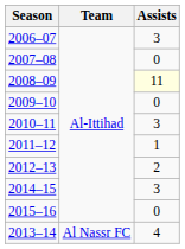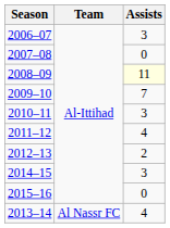2009–10 | Assists: 0 -> 7
2011–12 | Assists: 1 -> 4
